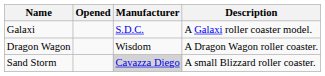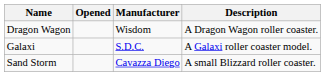rows swapped: Galaxi <-> Dragon Wagon
Sand Storm | Manufacturer: lightgrey background -> no background
